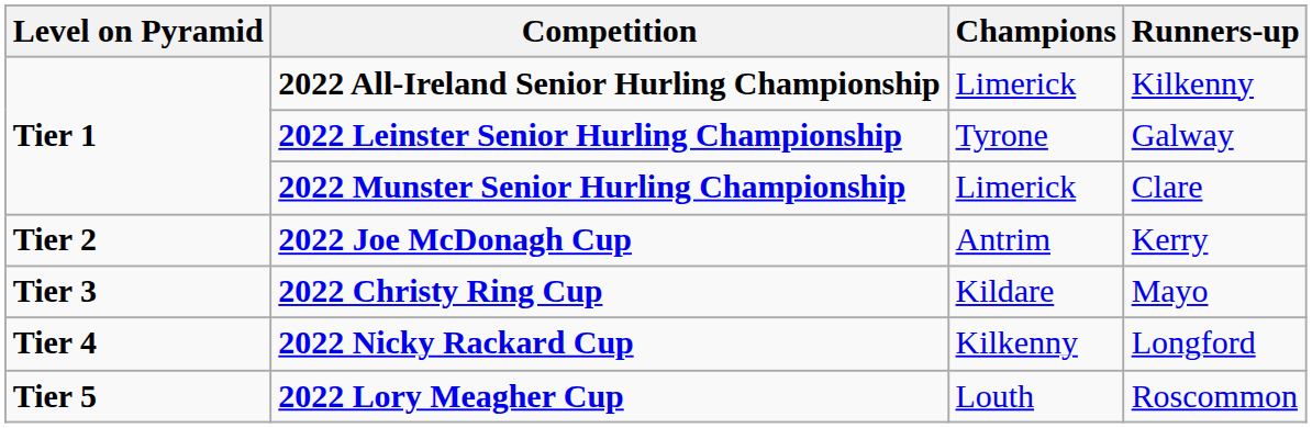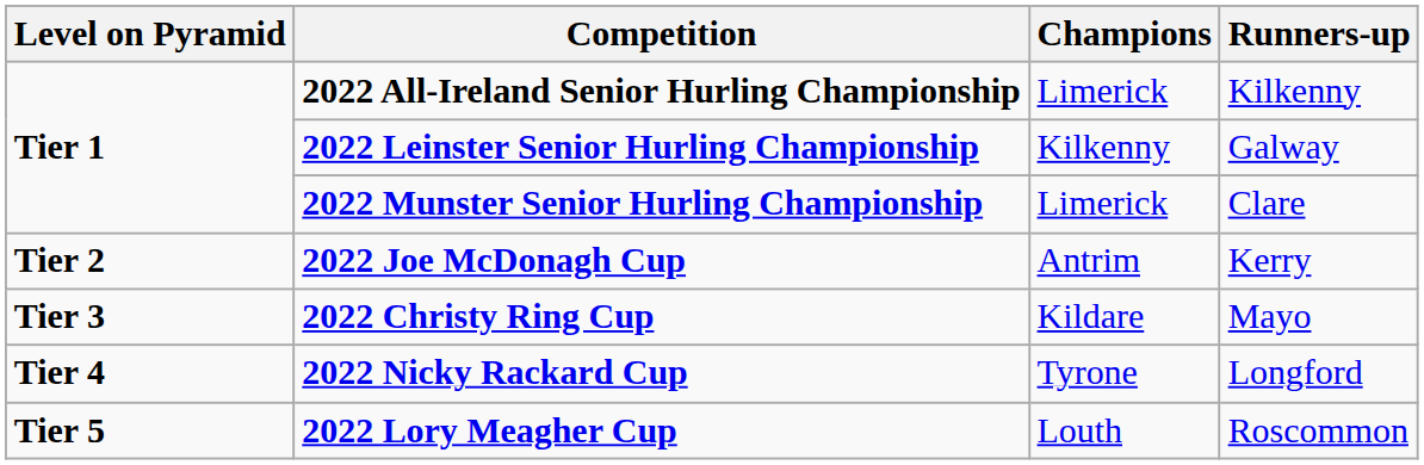2022 Leinster Senior Hurling Championship | Champions: Tyrone -> Kilkenny
2022 Nicky Rackard Cup | Champions: Kilkenny -> Tyrone
